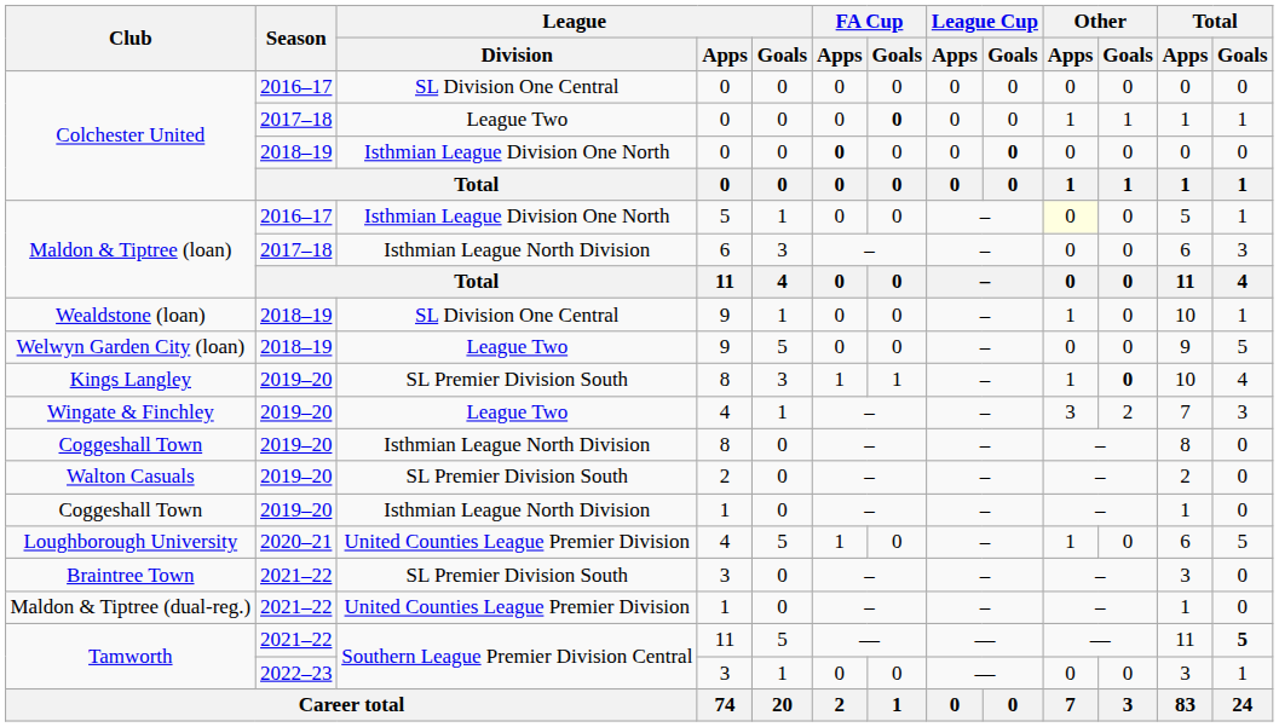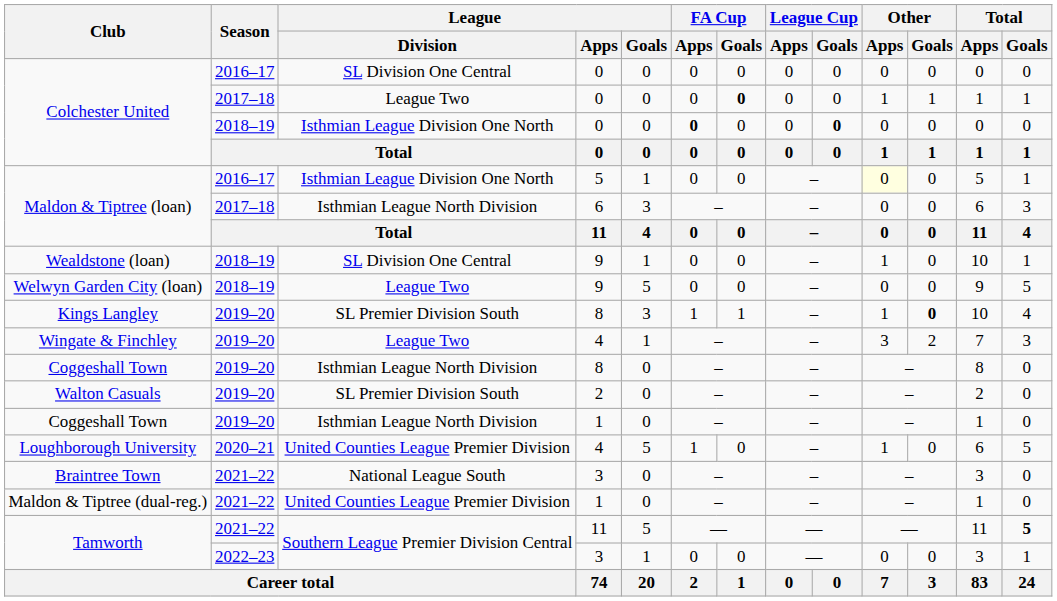Braintree Town | League / Division: SL Premier Division South -> National League South
